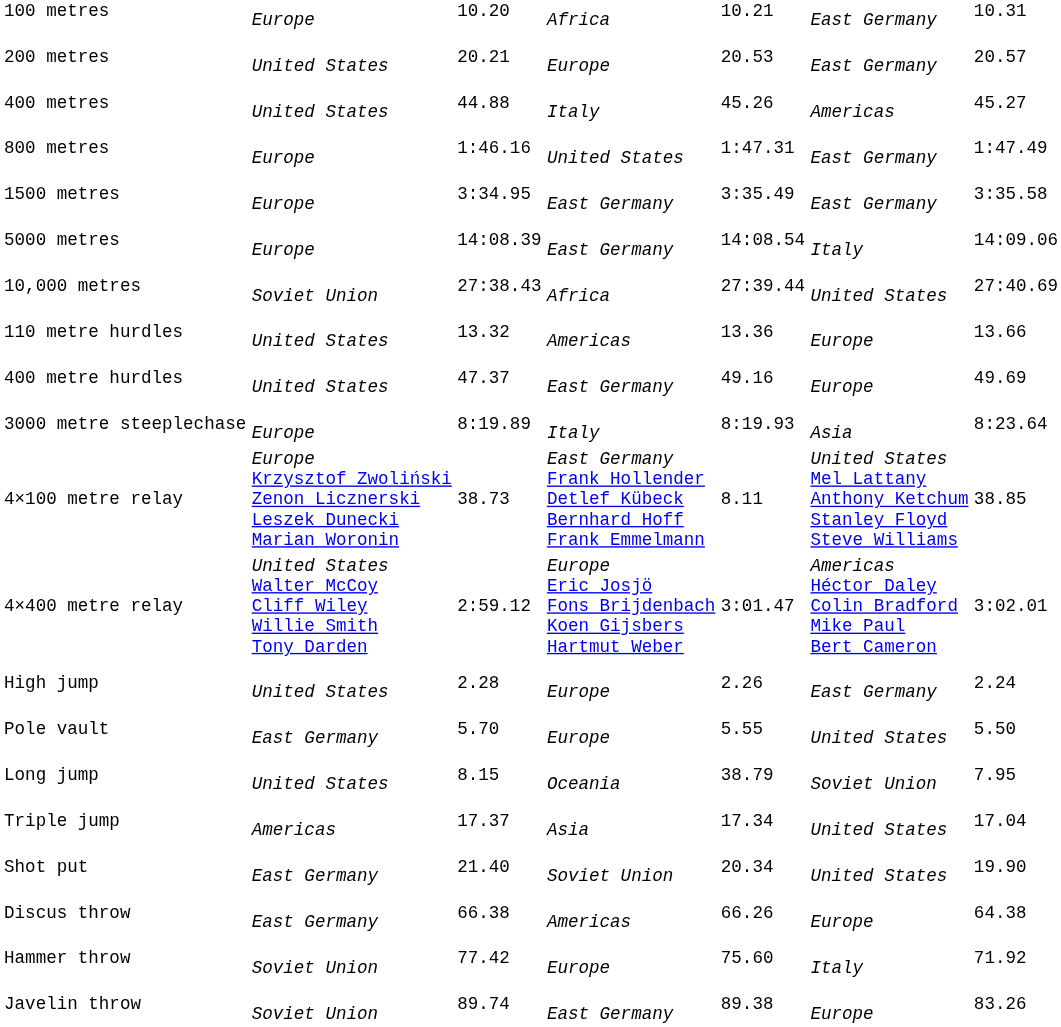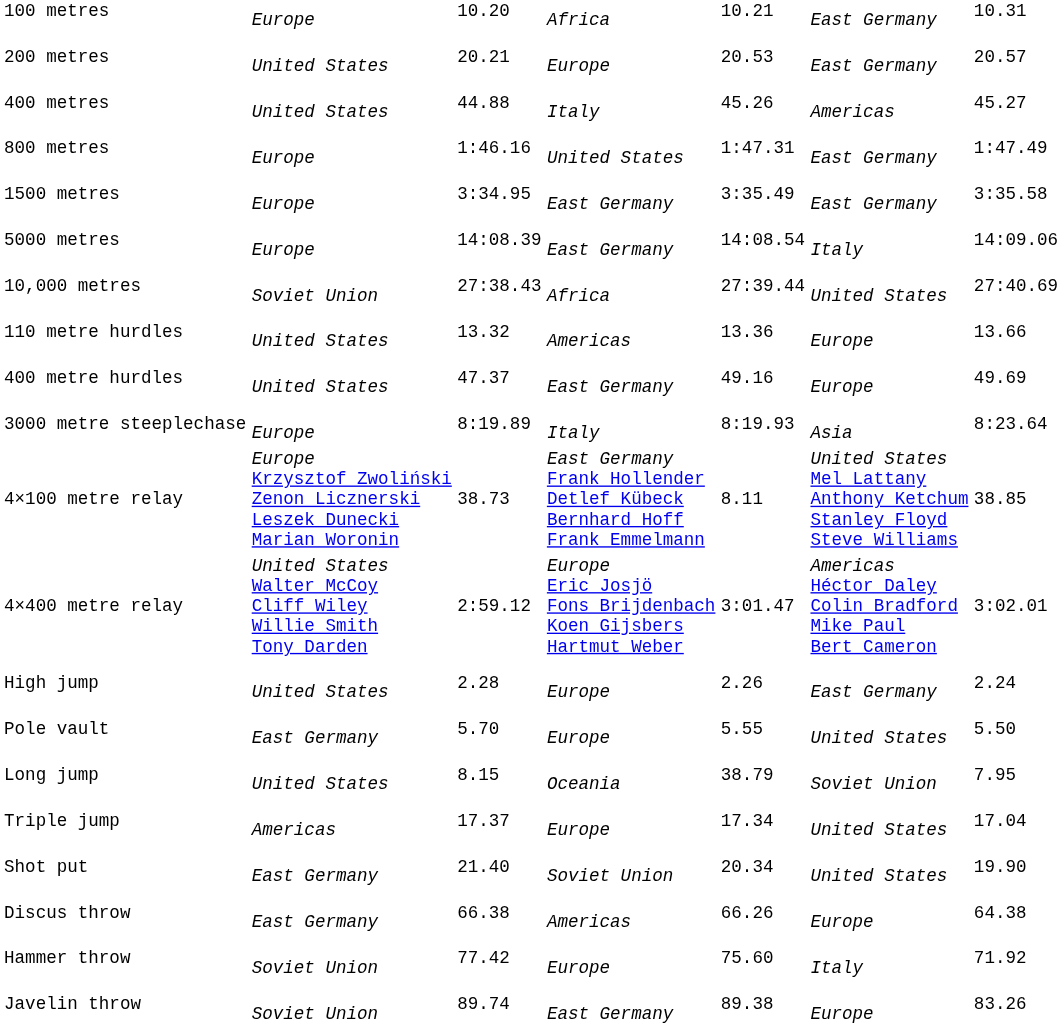Triple jump | column 4: Asia -> Europe
